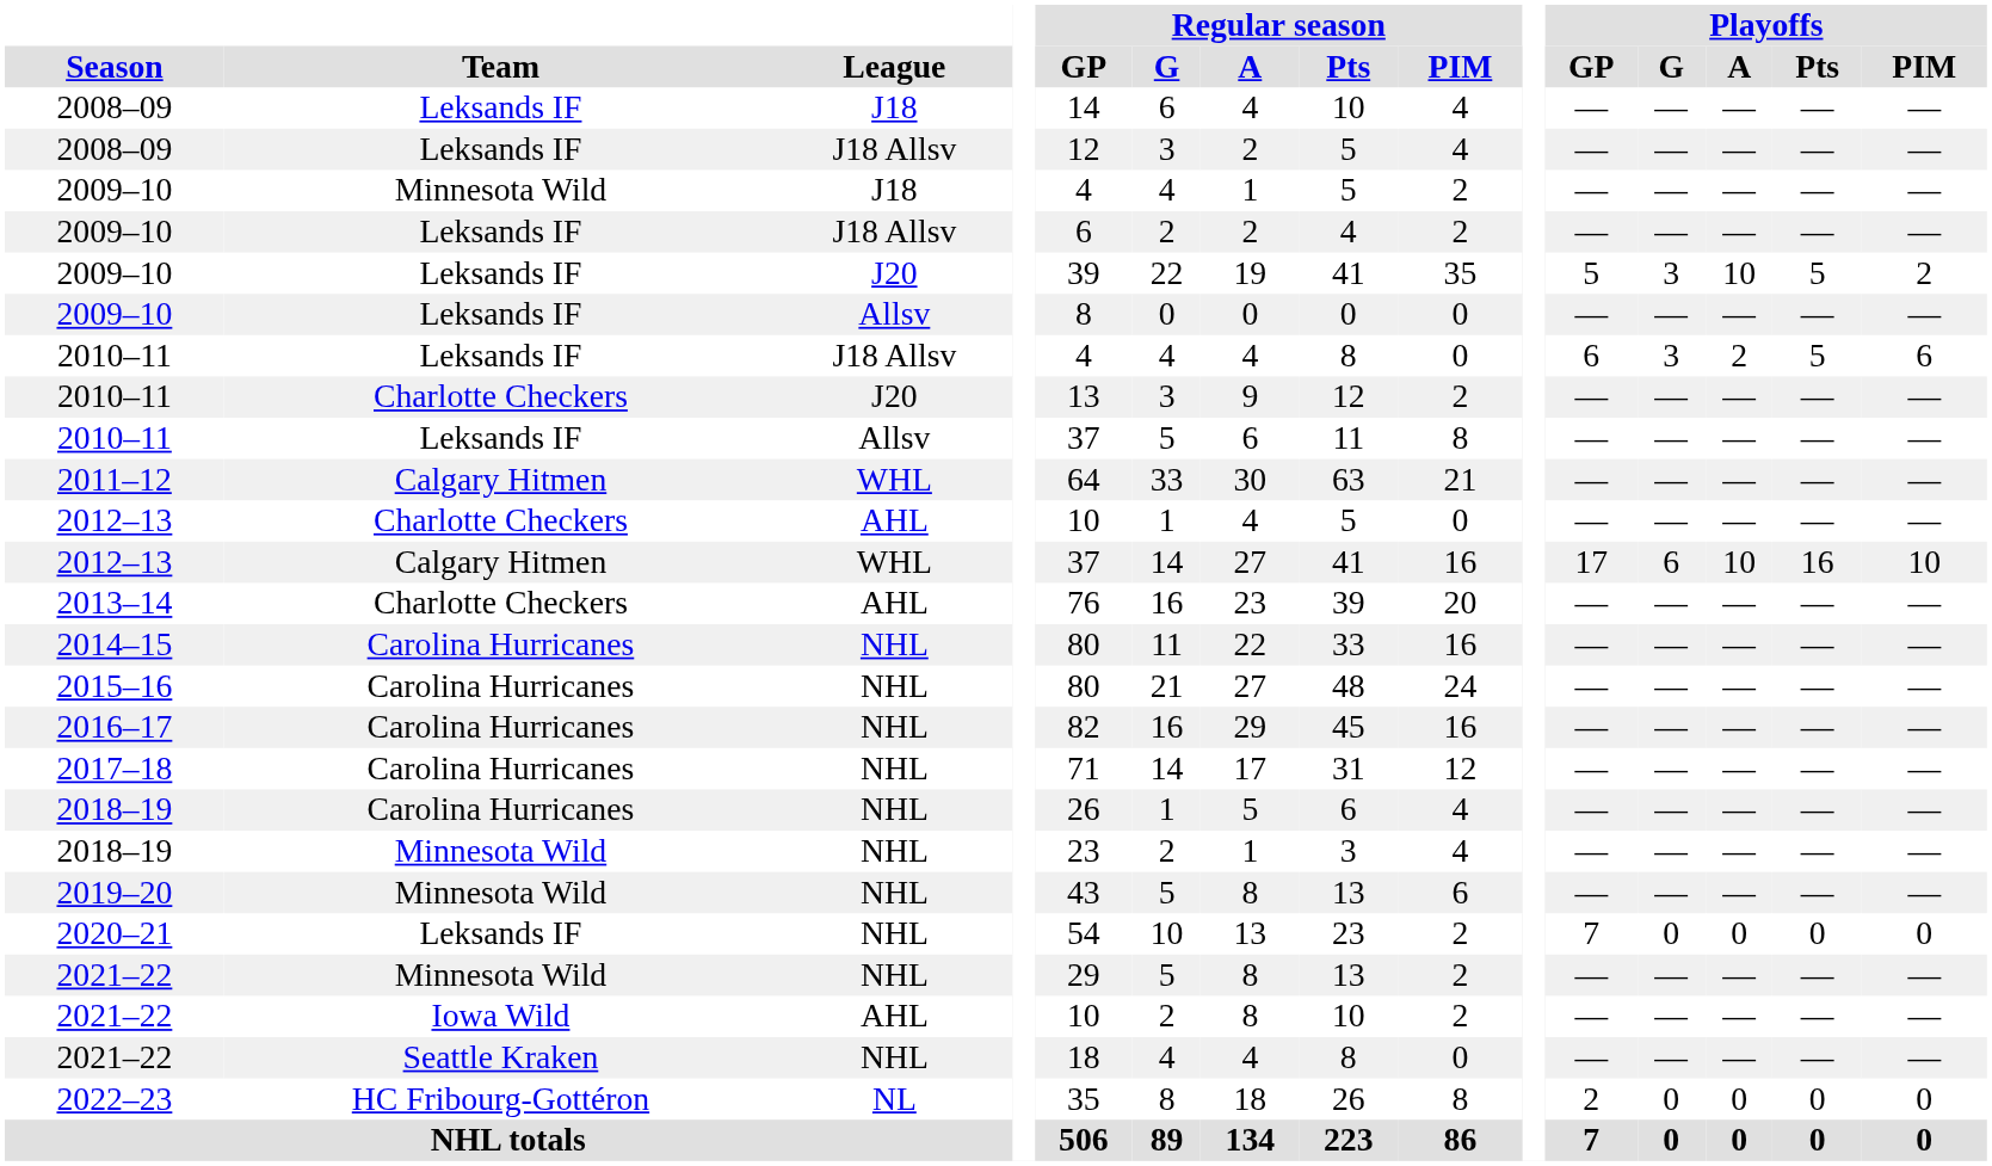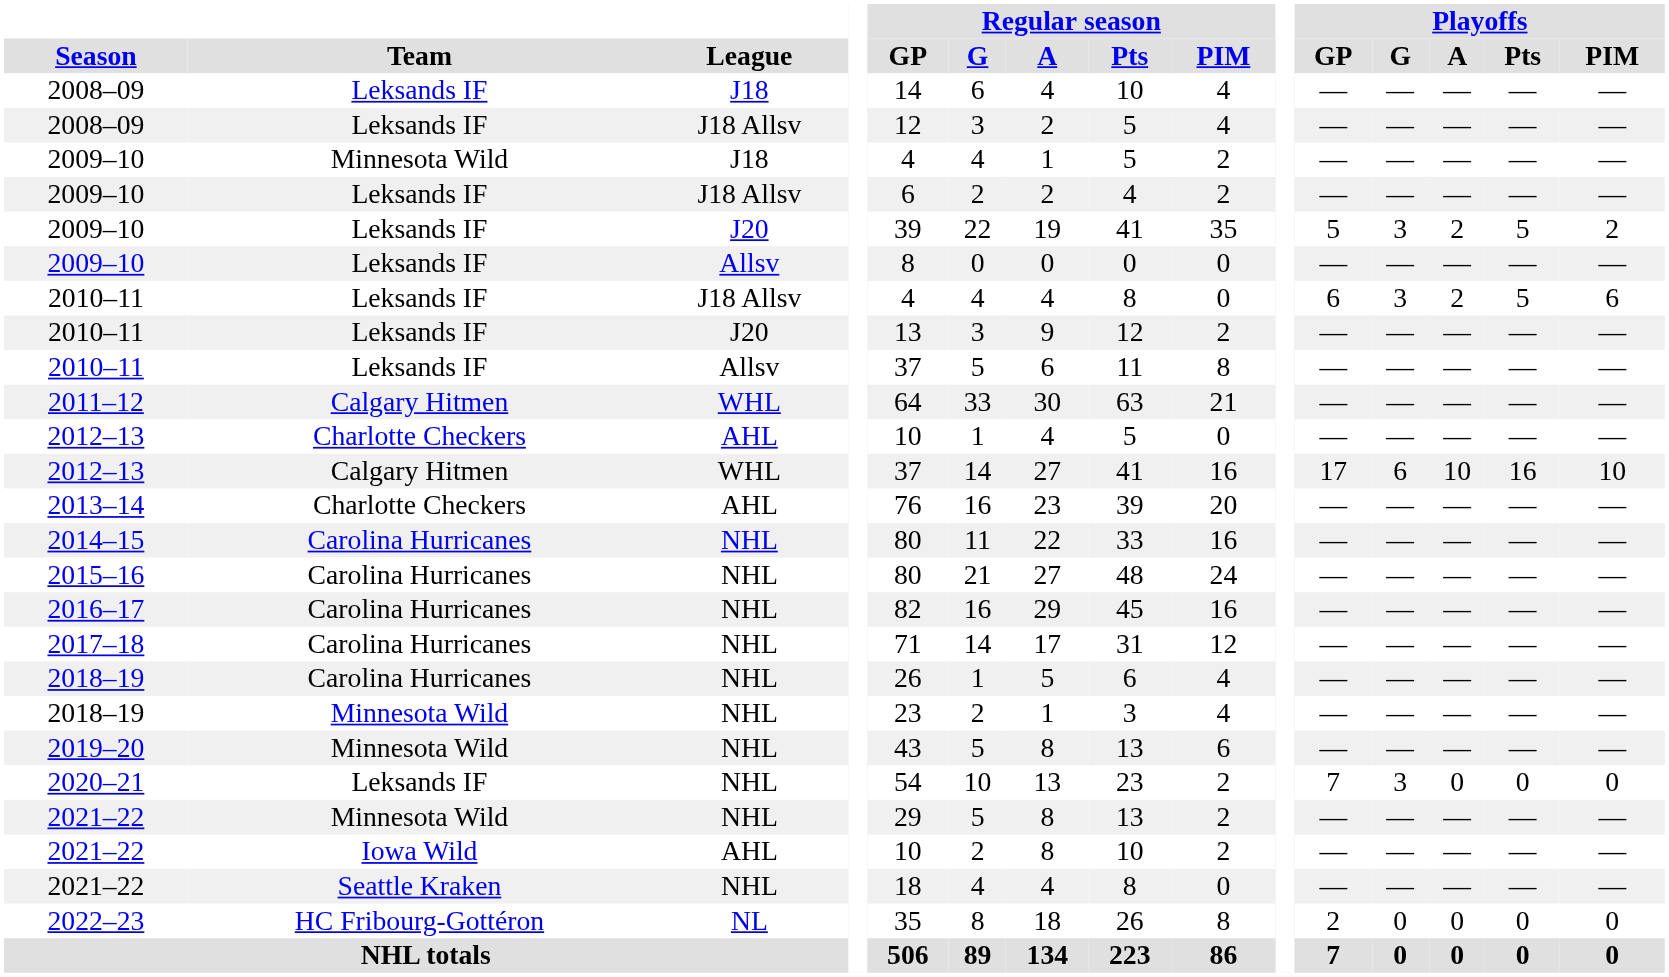2009–10 / J20 | Playoffs / A: 10 -> 2
2010–11 / J20 | Team: Charlotte Checkers -> Leksands IF
2020–21 | Playoffs / G: 0 -> 3
